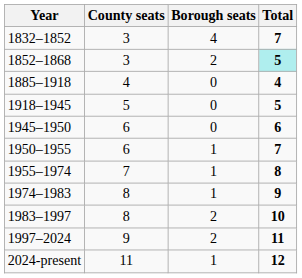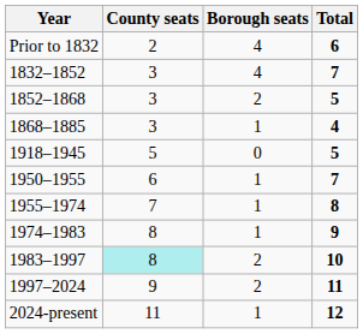+ row: Prior to 1832 | 2 | 4 | 6
1852–1868 | Total: paleturquoise background -> no background
+ row: 1868–1885 | 3 | 1 | 4
- row: 1885–1918 | 4 | 0 | 4
- row: 1945–1950 | 6 | 0 | 6
1983–1997 | County seats: no background -> paleturquoise background
